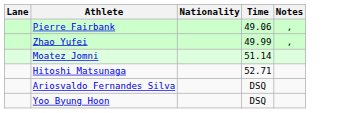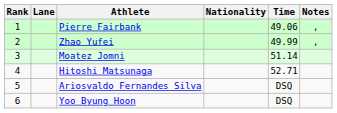+ column: Rank | 1 | 2 | 3 | 4 | 5 | 6
